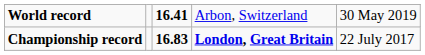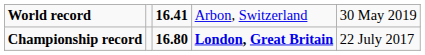Championship record | column 3: 16.83 -> 16.80
